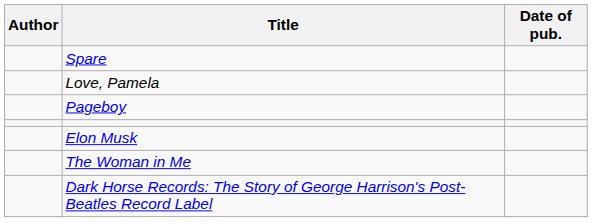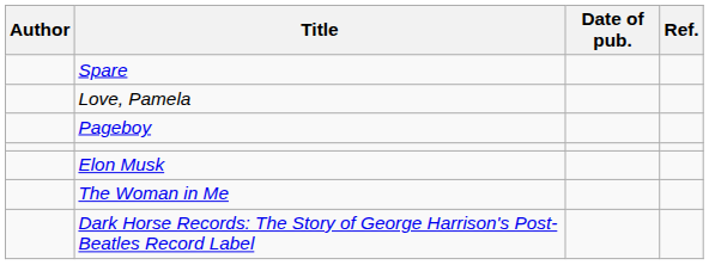+ column: Ref.
